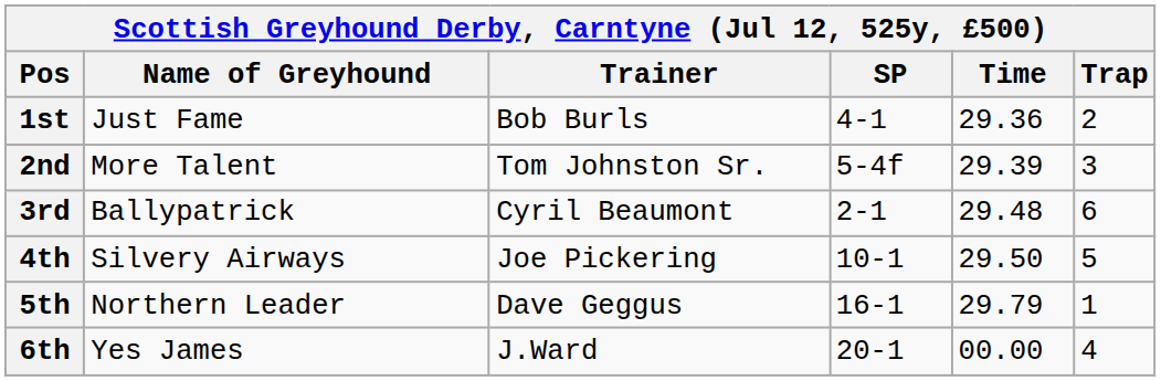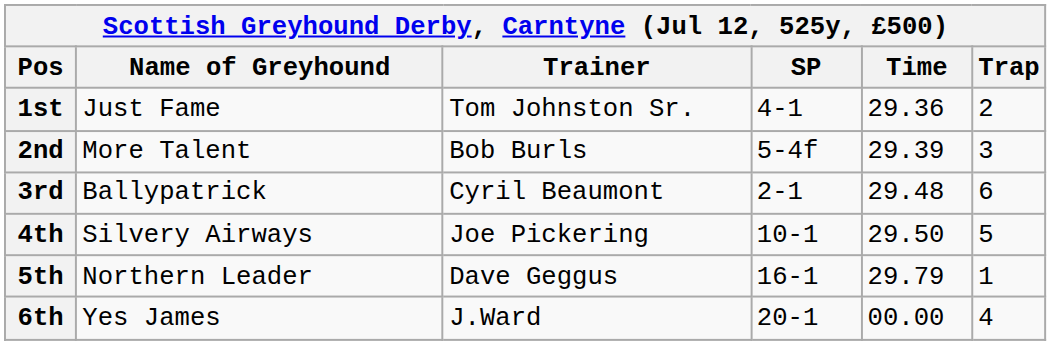1st | Trainer: Bob Burls -> Tom Johnston Sr.
2nd | Trainer: Tom Johnston Sr. -> Bob Burls
